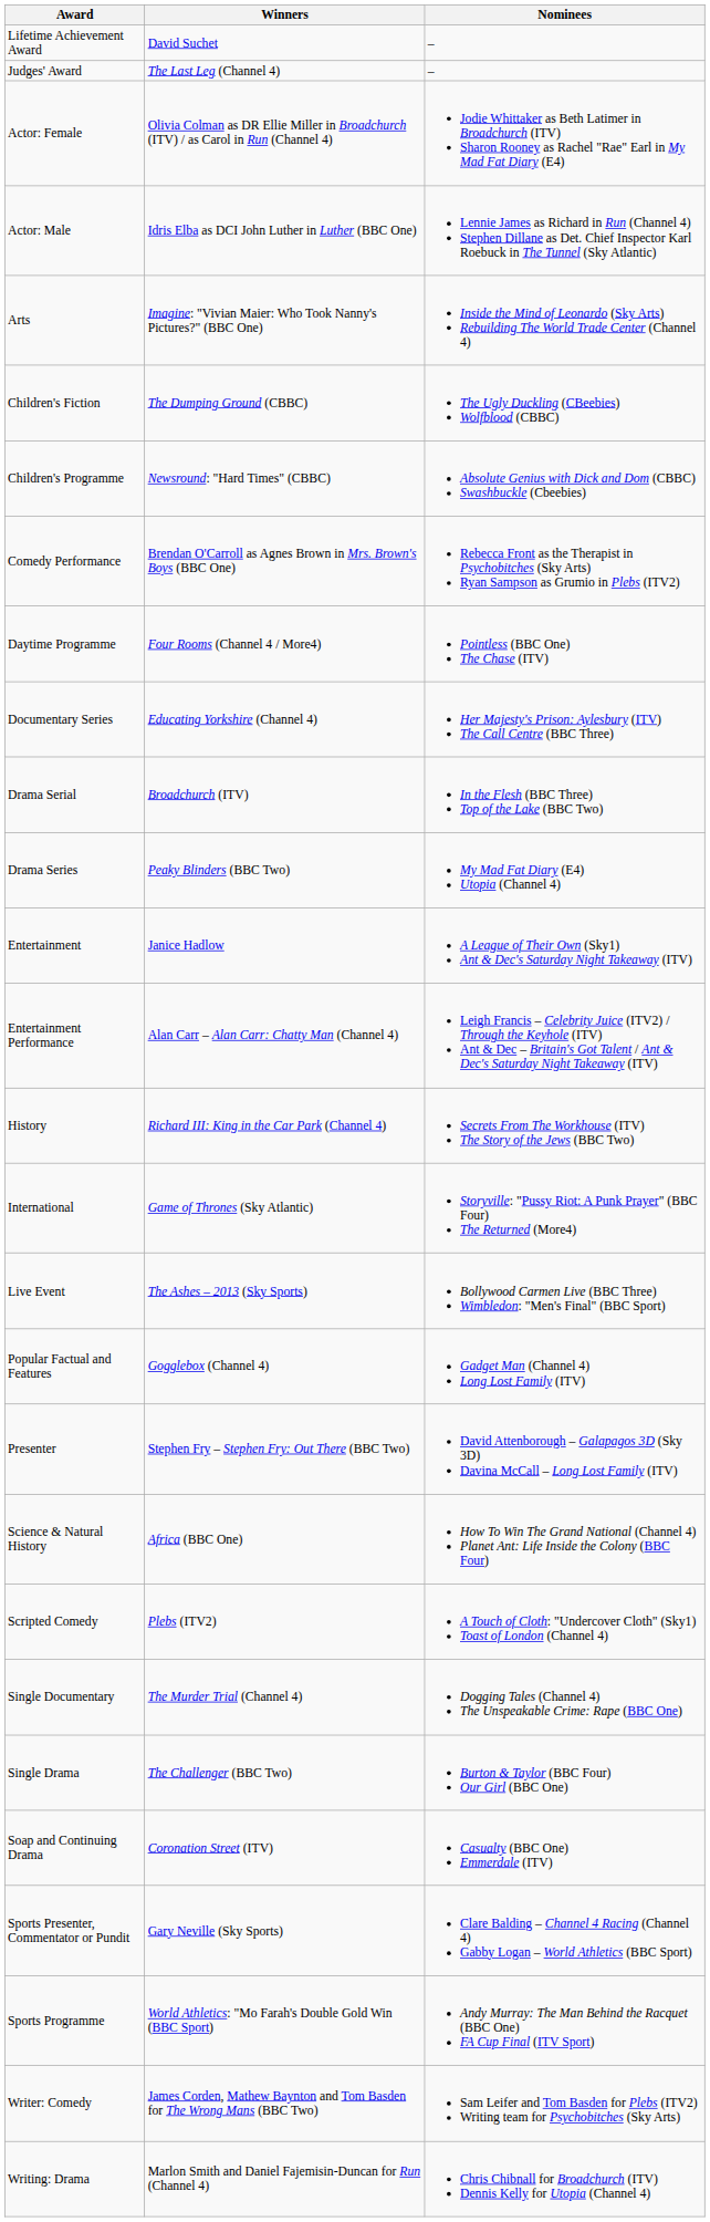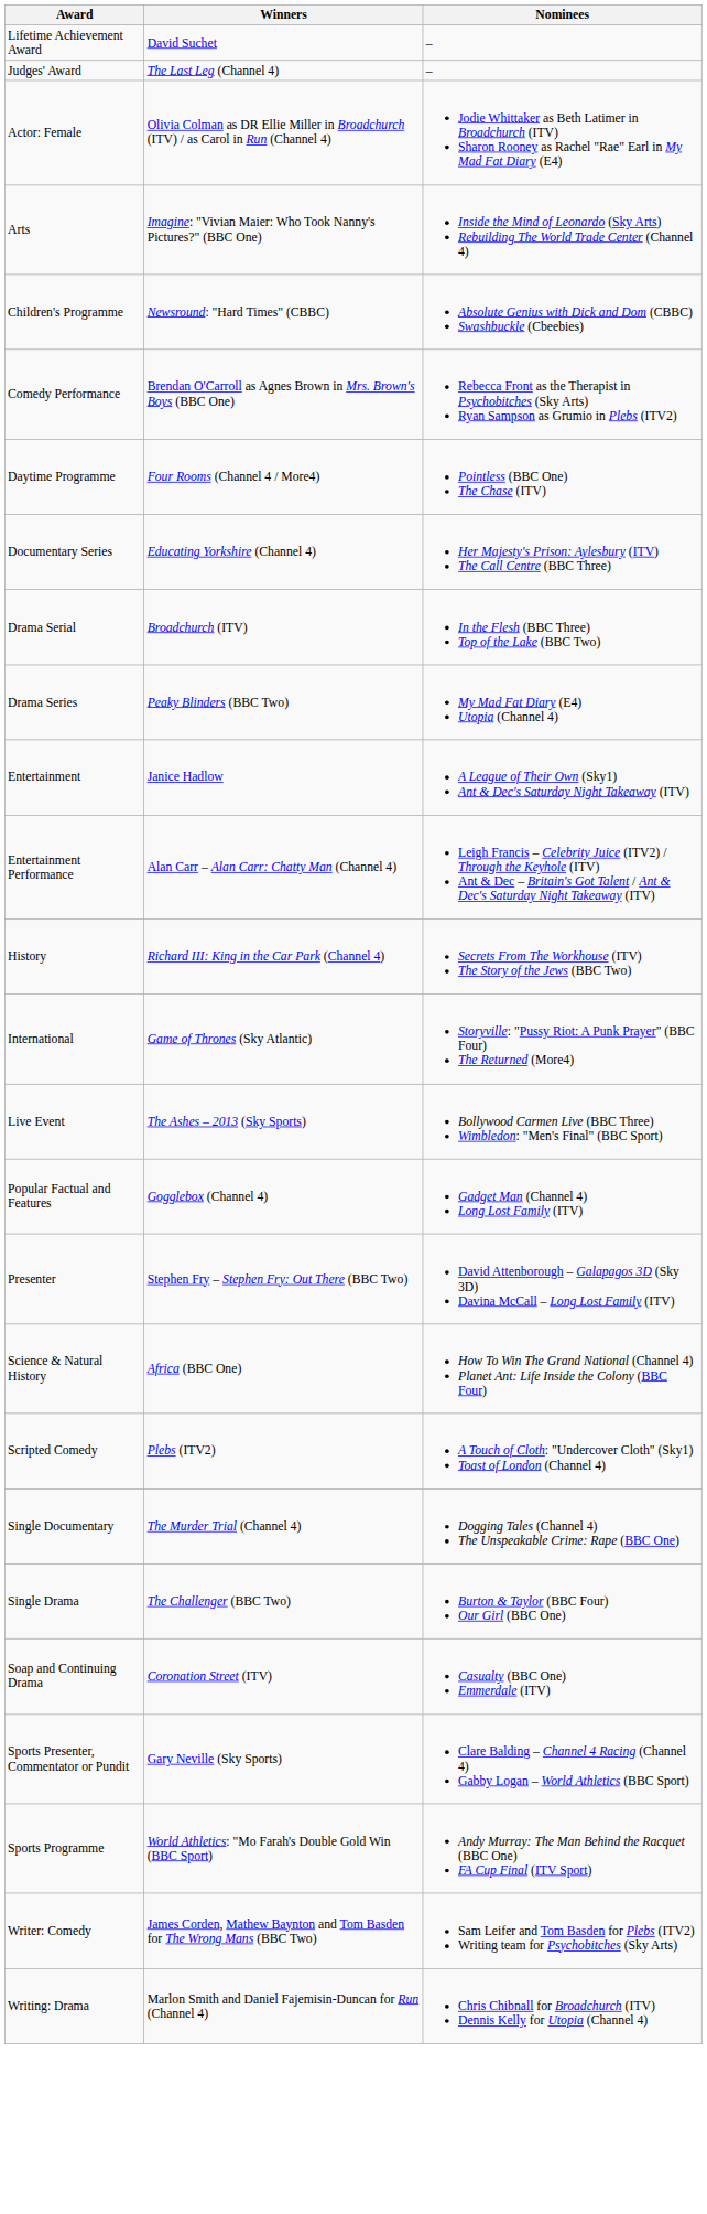- row: Actor: Male | Idris Elba as DCI John Luther in Luther (BBC One) | Lennie James as Richard in Run (Channel 4) Stephen Dillane as Det. Chief Inspector Karl Roebuck in The Tunnel (Sky Atlantic)
- row: Children's Fiction | The Dumping Ground (CBBC) | The Ugly Duckling (CBeebies) Wolfblood (CBBC)
